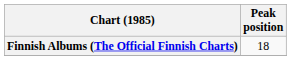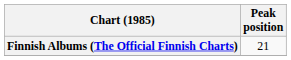Finnish Albums (The Official Finnish Charts) | Peak position: 18 -> 21
